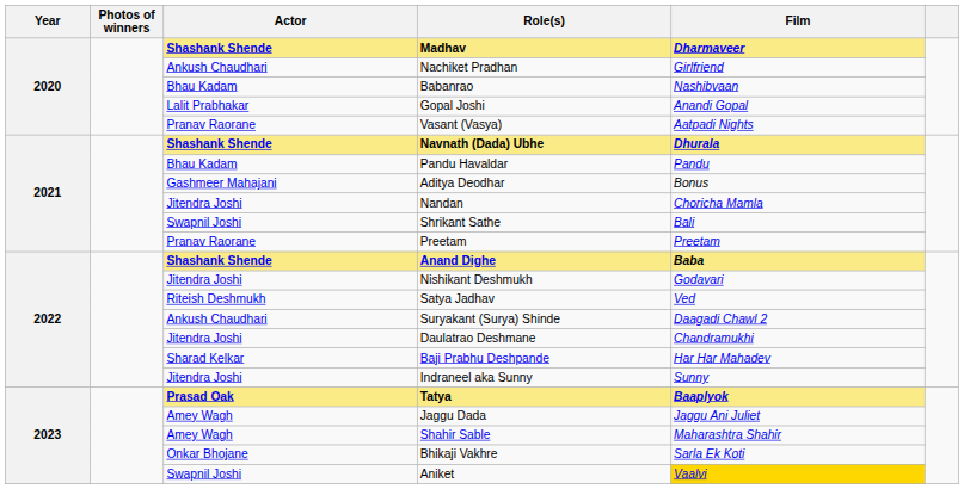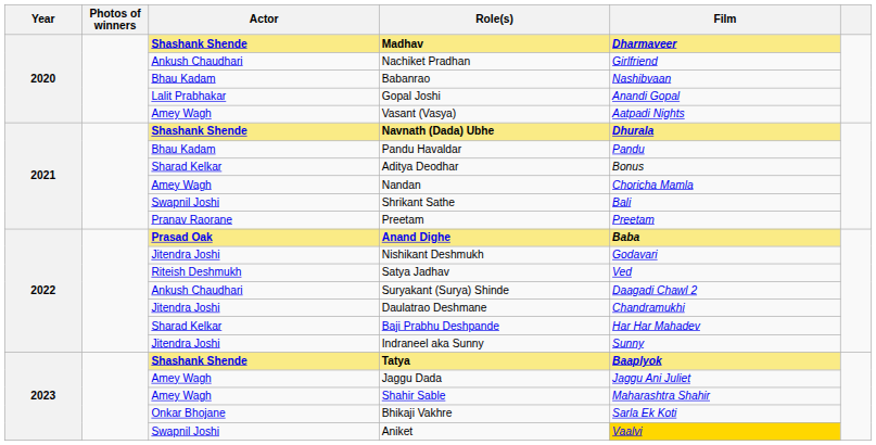Vasant (Vasya) | Actor: Pranav Raorane -> Amey Wagh
Aditya Deodhar | Actor: Gashmeer Mahajani -> Sharad Kelkar
Nandan | Actor: Jitendra Joshi -> Amey Wagh
Anand Dighe | Actor: Shashank Shende -> Prasad Oak
Tatya | Actor: Prasad Oak -> Shashank Shende
